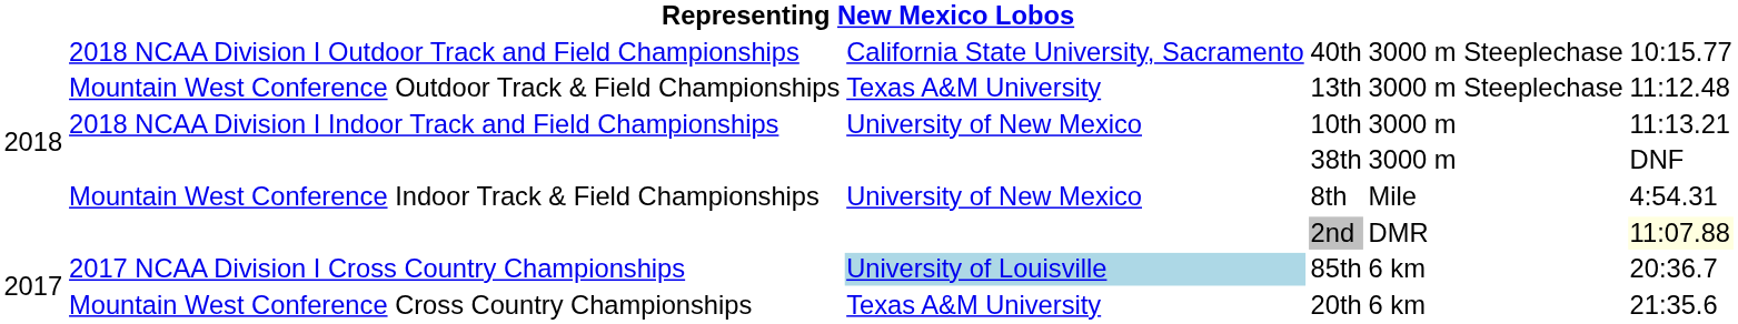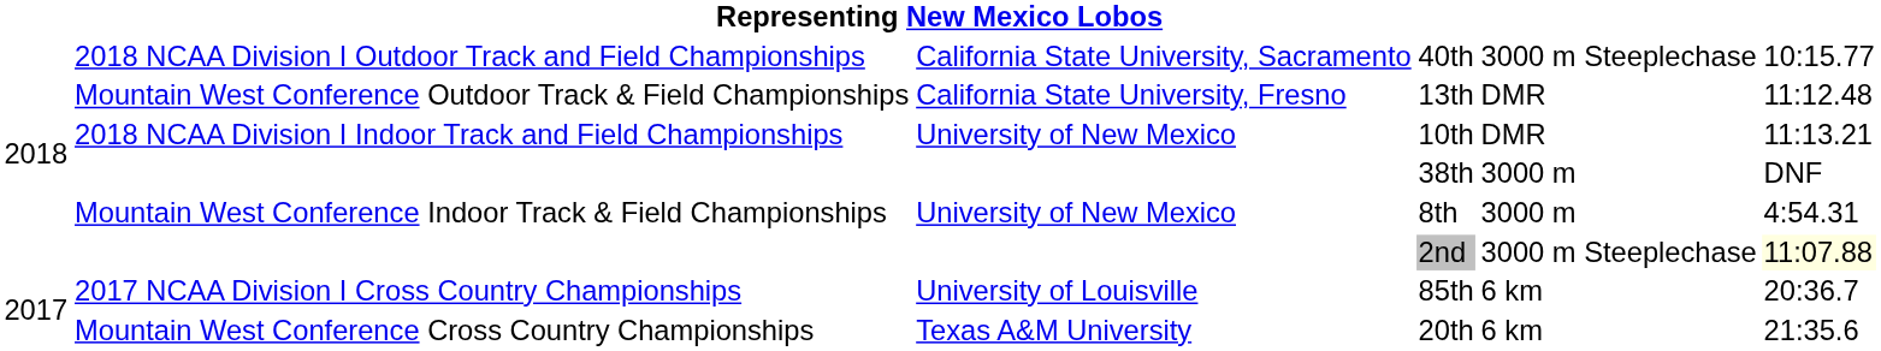13th | column 3: Texas A&M University -> California State University, Fresno
13th | column 5: 3000 m Steeplechase -> DMR
10th | column 5: 3000 m -> DMR
8th | column 5: Mile -> 3000 m
2nd | column 5: DMR -> 3000 m Steeplechase
85th | column 3: lightblue background -> no background
